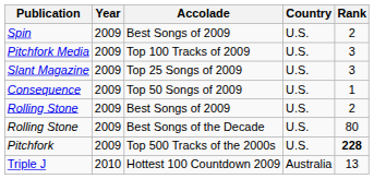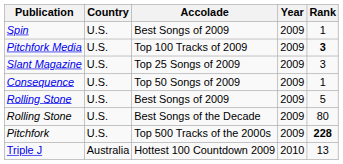columns swapped: Country <-> Year
Spin | Rank: 2 -> 1
Pitchfork Media | Rank: normal -> bold
Rolling Stone / Best Songs of 2009 | Rank: 2 -> 5
